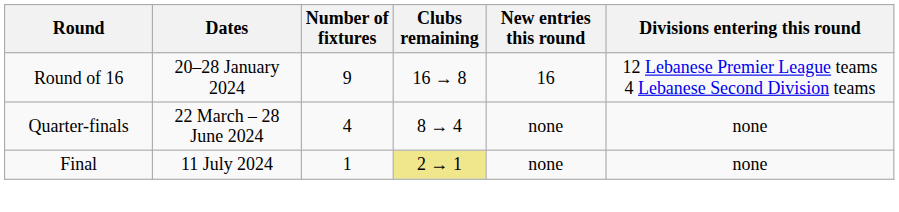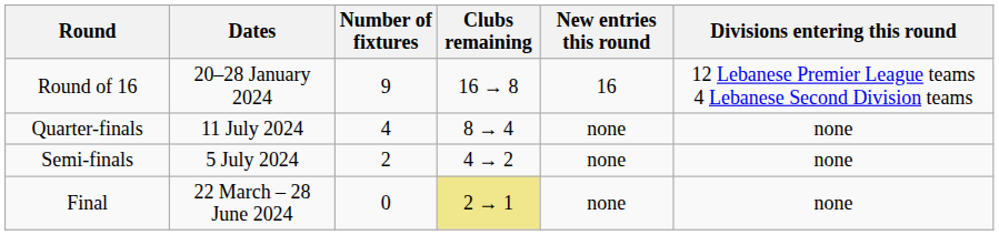Quarter-finals | Dates: 22 March – 28 June 2024 -> 11 July 2024
+ row: Semi-finals | 5 July 2024 | 2 | 4 → 2 | none | none
Final | Dates: 11 July 2024 -> 22 March – 28 June 2024
Final | Number of fixtures: 1 -> 0
